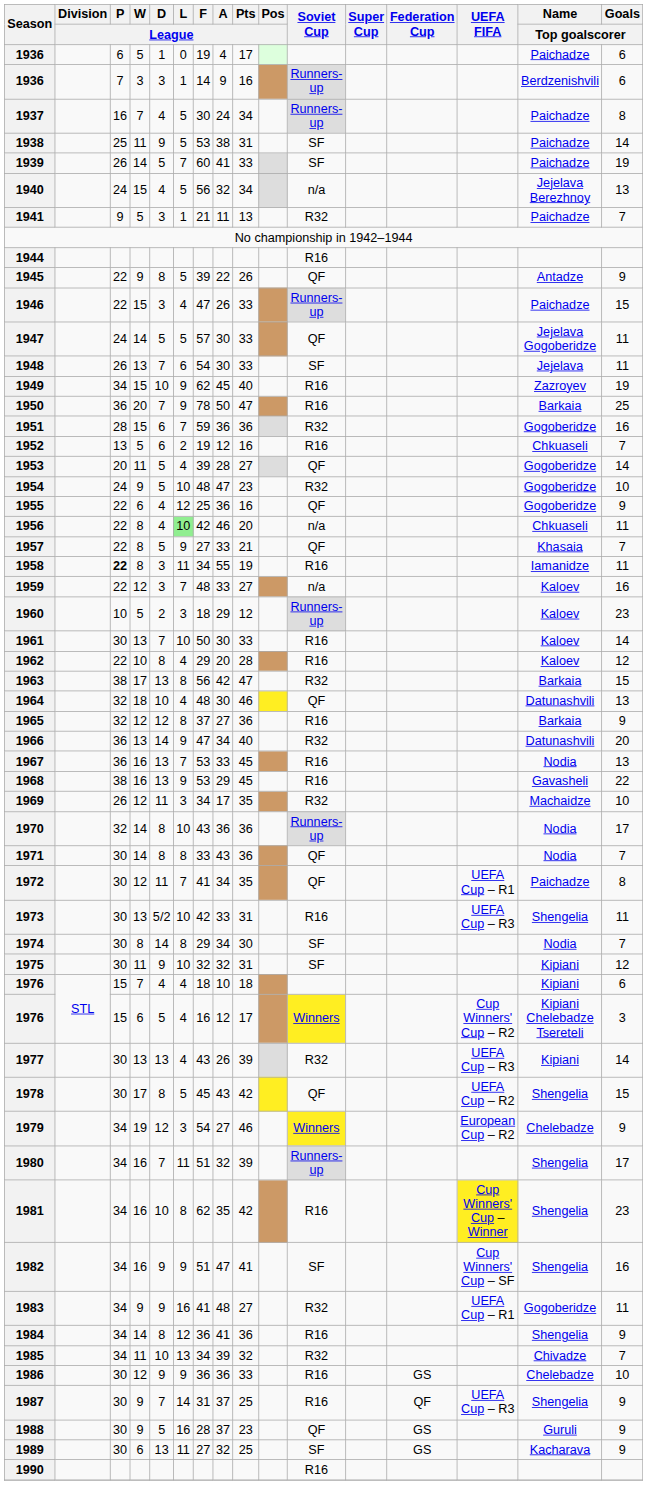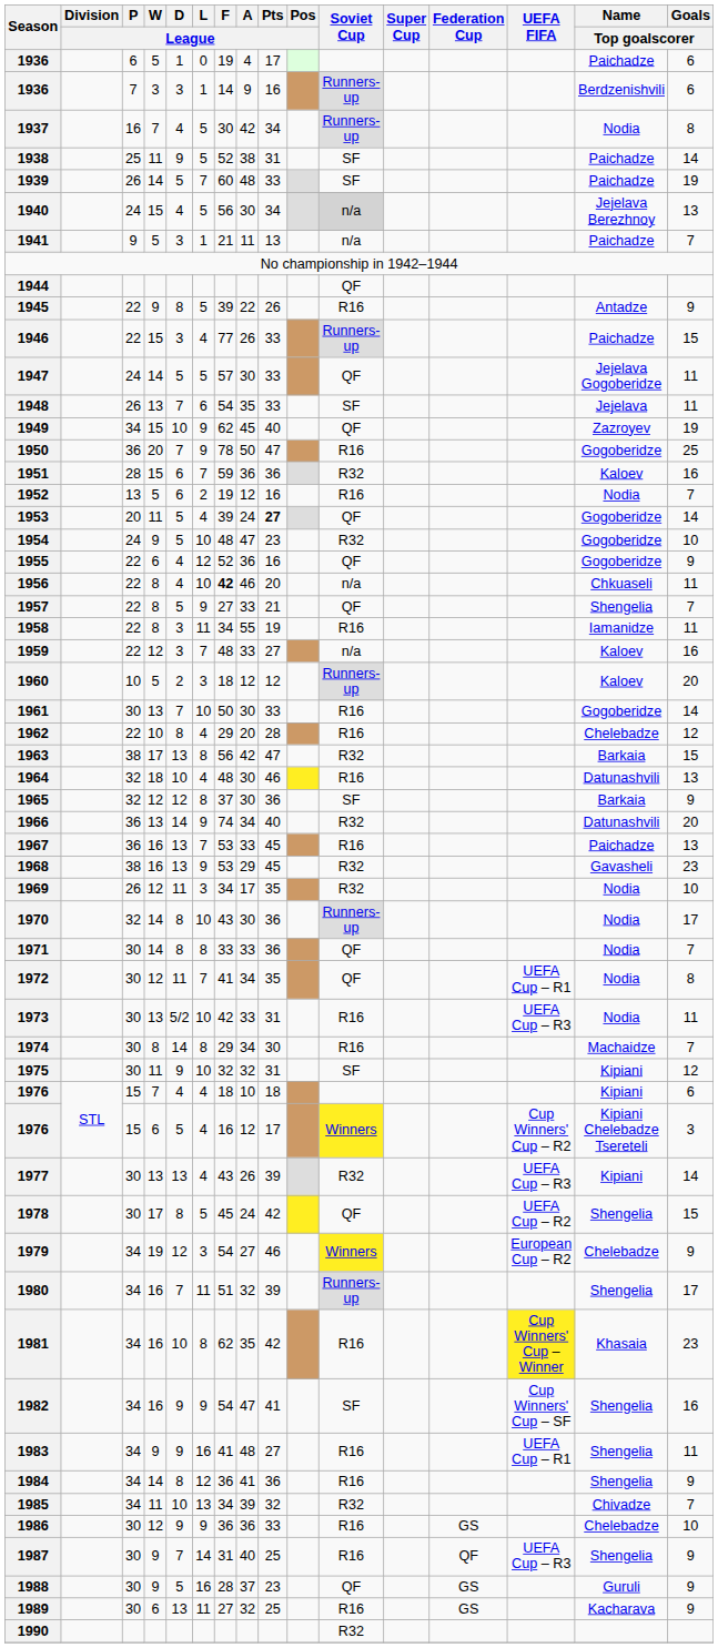1937 | A / League: 24 -> 42
1937 | Name / Top goalscorer: Paichadze -> Nodia
1938 | F / League: 53 -> 52
1939 | A / League: 41 -> 48
1940 | A / League: 32 -> 30
1940 | Soviet Cup: no background -> lightgrey background
1941 | Soviet Cup: R32 -> n/a
1944 | Soviet Cup: R16 -> QF
1945 | Soviet Cup: QF -> R16
1946 | F / League: 47 -> 77
1948 | A / League: 30 -> 35
1949 | Soviet Cup: R16 -> QF
1950 | Name / Top goalscorer: Barkaia -> Gogoberidze
1951 | Name / Top goalscorer: Gogoberidze -> Kaloev
1952 | Name / Top goalscorer: Chkuaseli -> Nodia
1953 | A / League: 28 -> 24
1953 | Pts / League: normal -> bold
1955 | F / League: 25 -> 52
1956 | L / League: lightgreen background -> no background
1956 | F / League: normal -> bold
1957 | Name / Top goalscorer: Khasaia -> Shengelia
1958 | P / League: bold -> normal
1960 | A / League: 29 -> 12
1960 | Goals / Top goalscorer: 23 -> 20
1961 | Name / Top goalscorer: Kaloev -> Gogoberidze
1962 | Name / Top goalscorer: Kaloev -> Chelebadze
1964 | Soviet Cup: QF -> R16
1965 | A / League: 27 -> 30
1965 | Soviet Cup: R16 -> SF
1966 | F / League: 47 -> 74
1967 | Name / Top goalscorer: Nodia -> Paichadze
1968 | Soviet Cup: R16 -> R32
1968 | Goals / Top goalscorer: 22 -> 23
1969 | Name / Top goalscorer: Machaidze -> Nodia
1970 | A / League: 36 -> 30
1971 | A / League: 43 -> 33
1972 | Name / Top goalscorer: Paichadze -> Nodia
1973 | Name / Top goalscorer: Shengelia -> Nodia
1974 | Soviet Cup: SF -> R16
1974 | Name / Top goalscorer: Nodia -> Machaidze
1978 | A / League: 43 -> 24
1981 | Name / Top goalscorer: Shengelia -> Khasaia
1982 | F / League: 51 -> 54
1983 | Soviet Cup: R32 -> R16
1983 | Name / Top goalscorer: Gogoberidze -> Shengelia
1987 | A / League: 37 -> 40
1989 | Soviet Cup: SF -> R16
1990 | Soviet Cup: R16 -> R32
